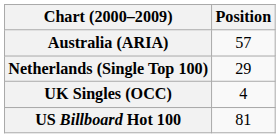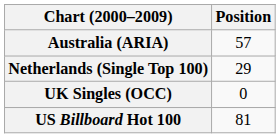UK Singles (OCC) | Position: 4 -> 0
